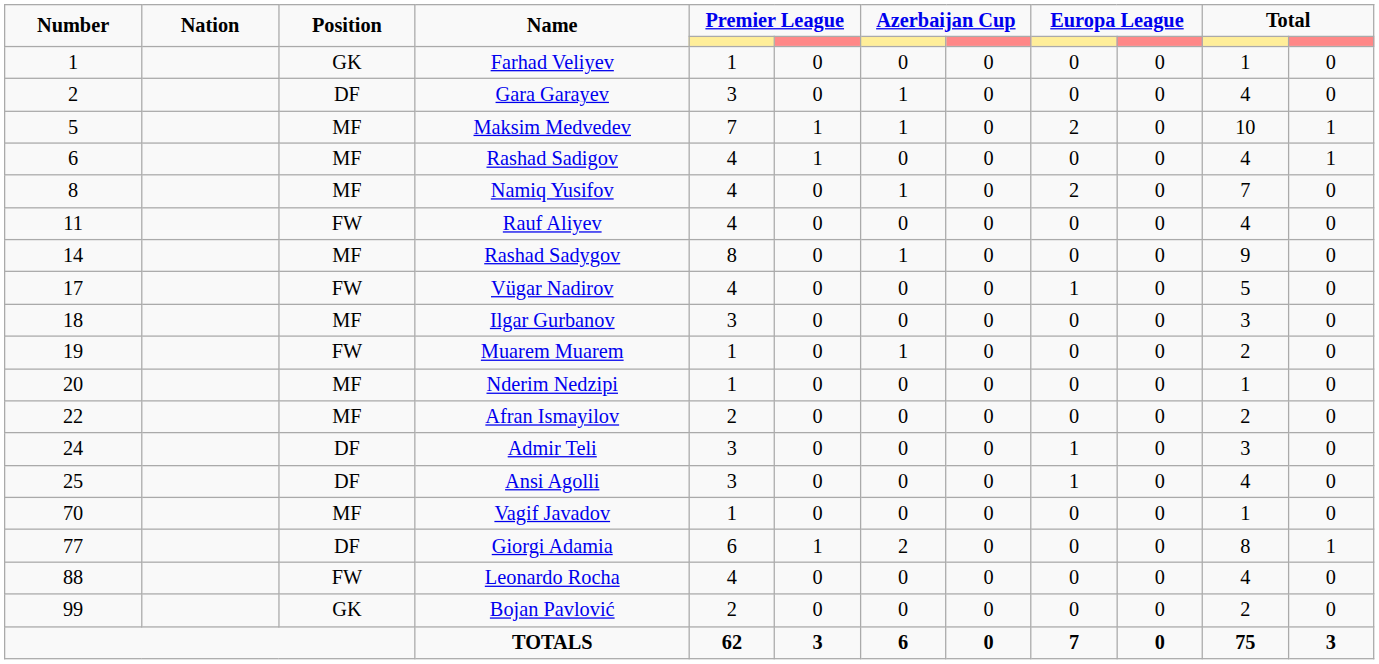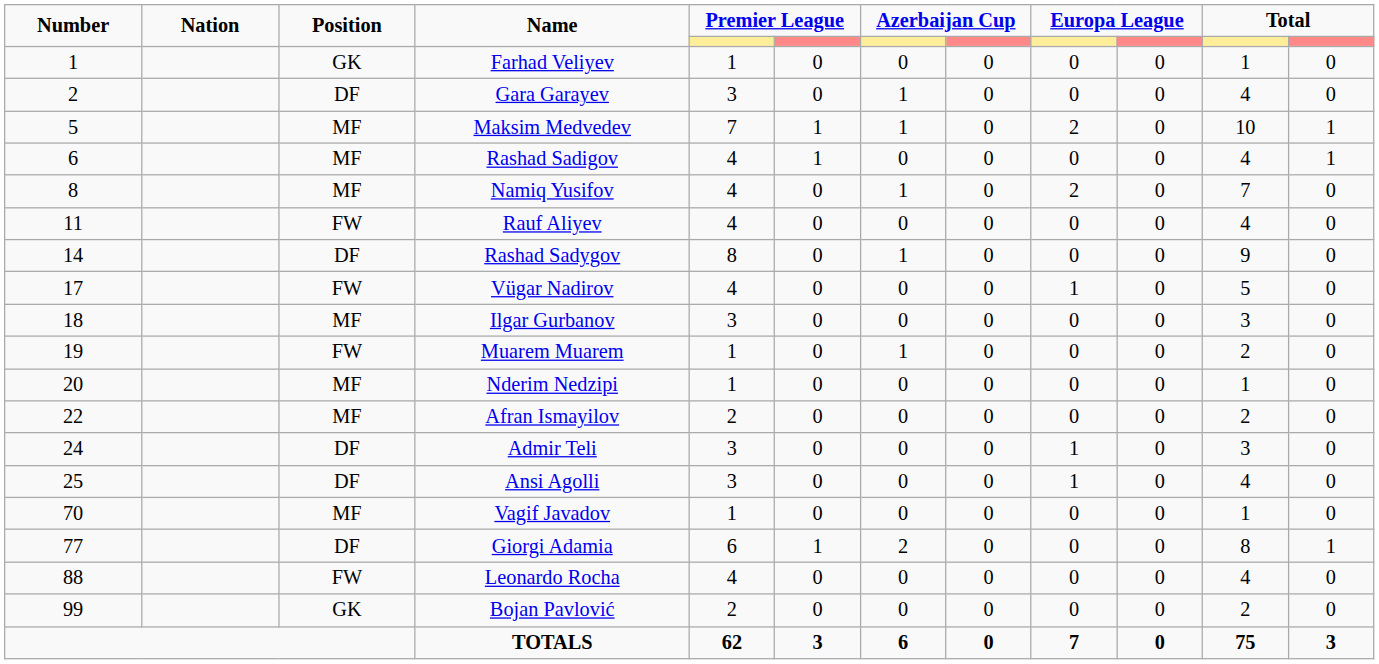Rashad Sadygov | Position: MF -> DF
